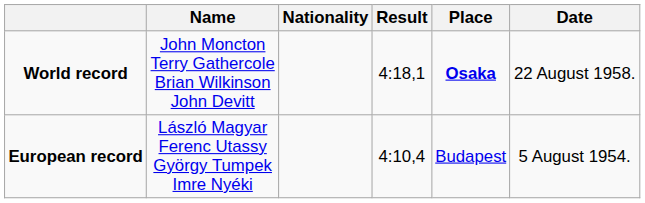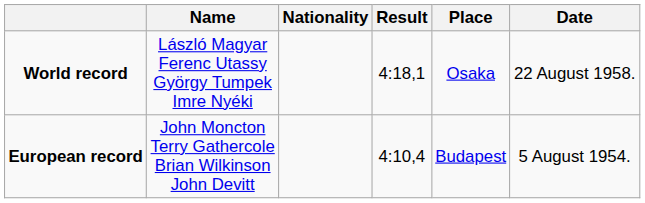World record | Name: John Moncton Terry Gathercole Brian Wilkinson John Devitt -> László Magyar Ferenc Utassy György Tumpek Imre Nyéki
World record | Place: bold -> normal
European record | Name: László Magyar Ferenc Utassy György Tumpek Imre Nyéki -> John Moncton Terry Gathercole Brian Wilkinson John Devitt
